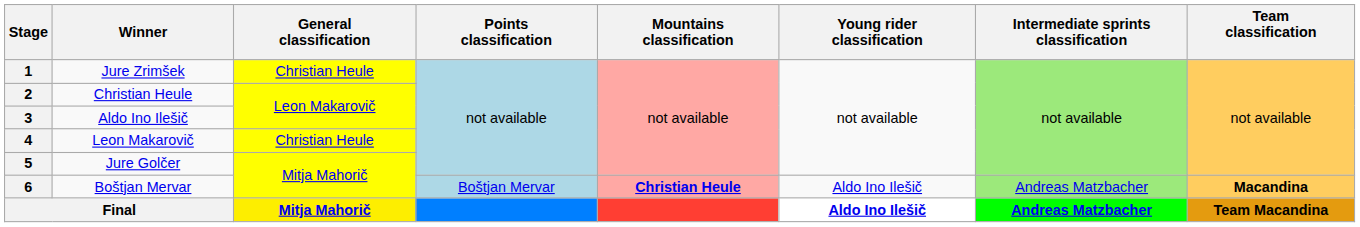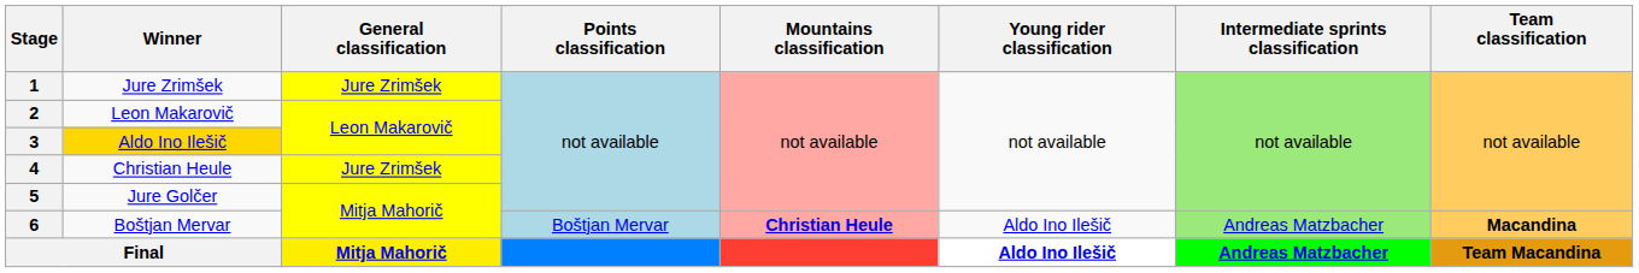1 | General classification: Christian Heule -> Jure Zrimšek
2 | Winner: Christian Heule -> Leon Makarovič
3 | Winner: no background -> gold background
4 | Winner: Leon Makarovič -> Christian Heule
4 | General classification: Christian Heule -> Jure Zrimšek
